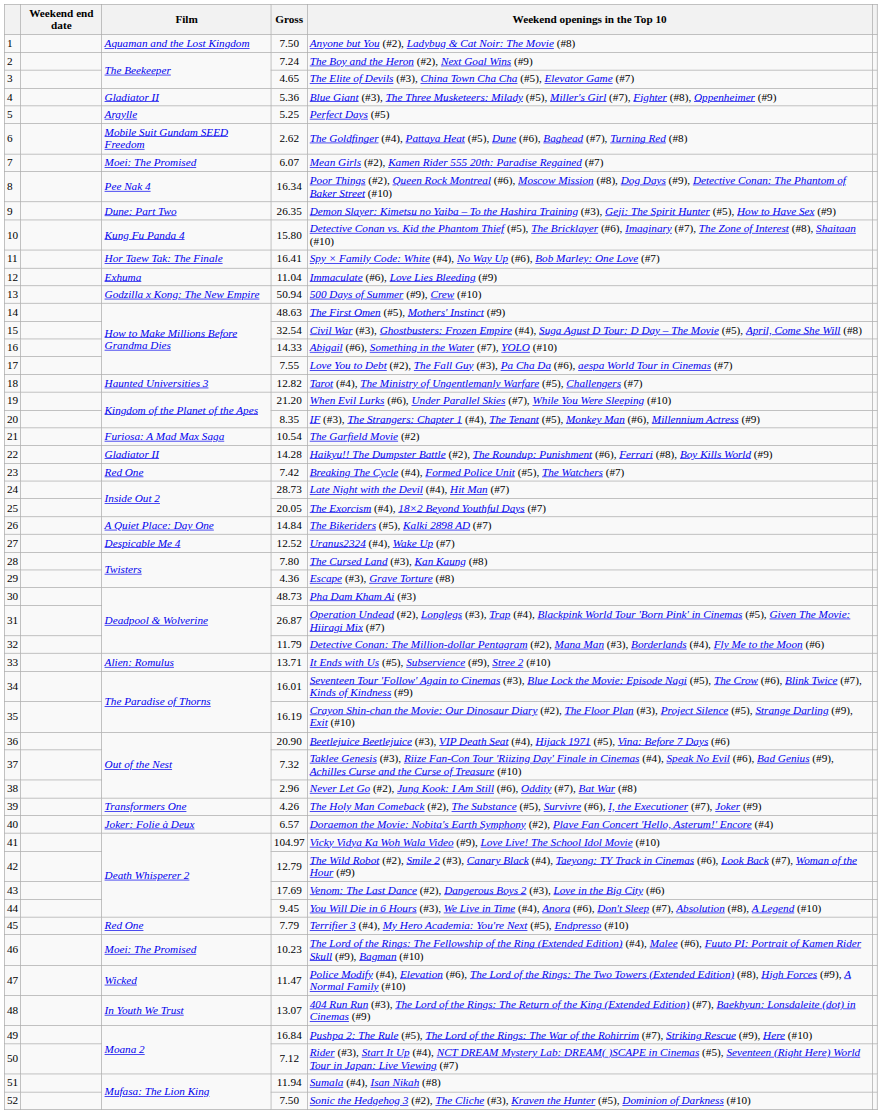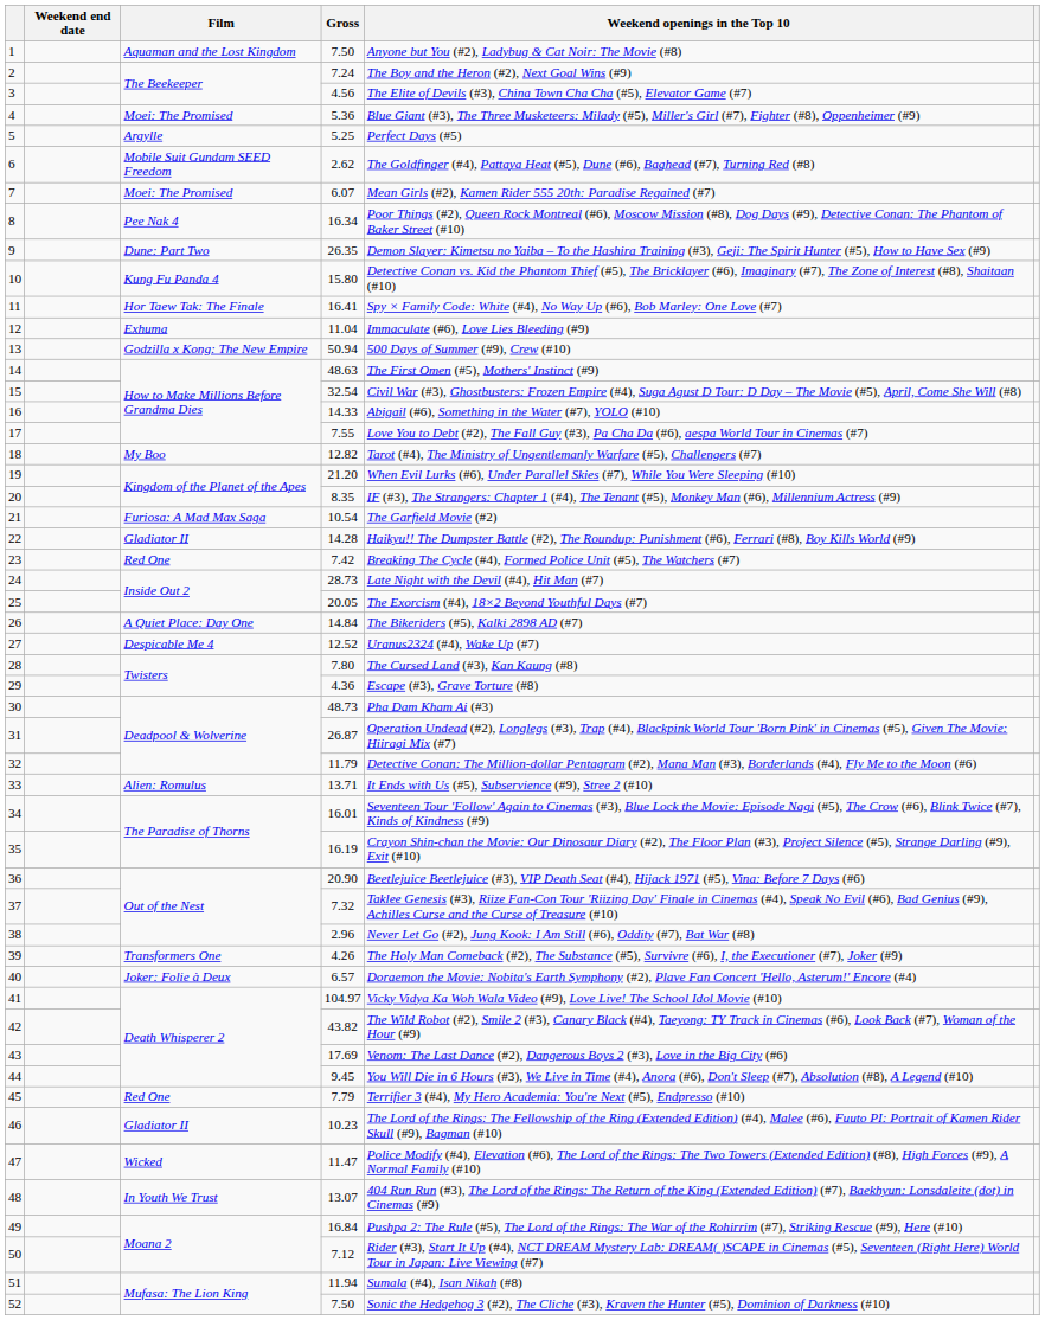3 | Gross: 4.65 -> 4.56
4 | Film: Gladiator II -> Moei: The Promised
18 | Film: Haunted Universities 3 -> My Boo
42 | Gross: 12.79 -> 43.82
46 | Film: Moei: The Promised -> Gladiator II
